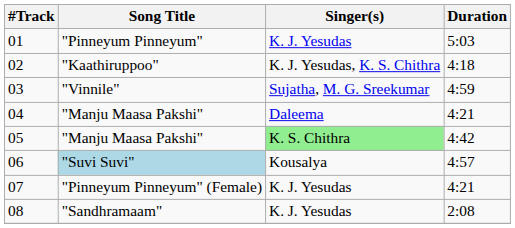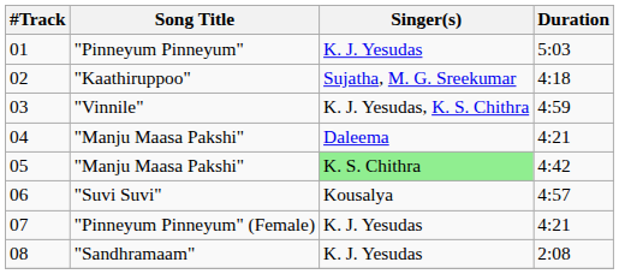02 | Singer(s): K. J. Yesudas, K. S. Chithra -> Sujatha, M. G. Sreekumar
03 | Singer(s): Sujatha, M. G. Sreekumar -> K. J. Yesudas, K. S. Chithra
06 | Song Title: lightblue background -> no background
